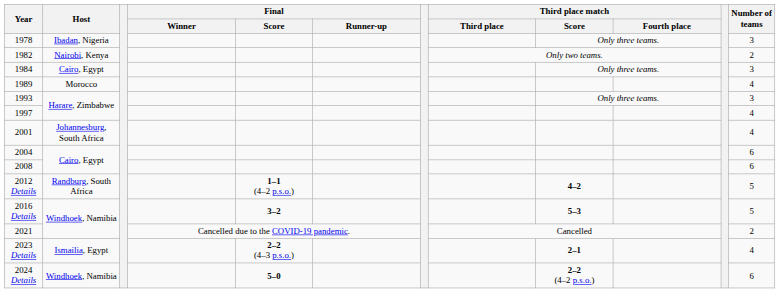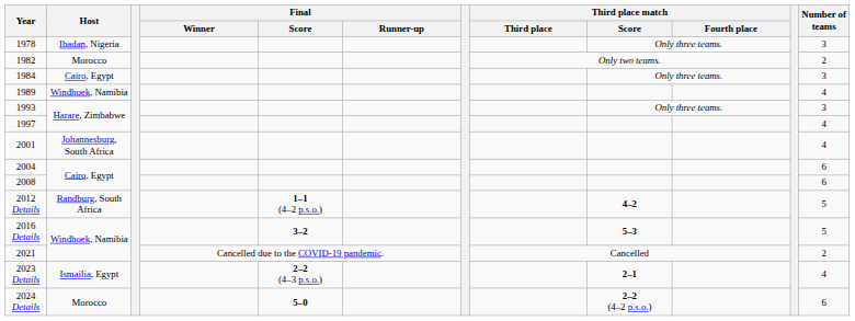1982 | Host: Nairobi, Kenya -> Morocco
1989 | Host: Morocco -> Windhoek, Namibia
2024 Details | Host: Windhoek, Namibia -> Morocco
